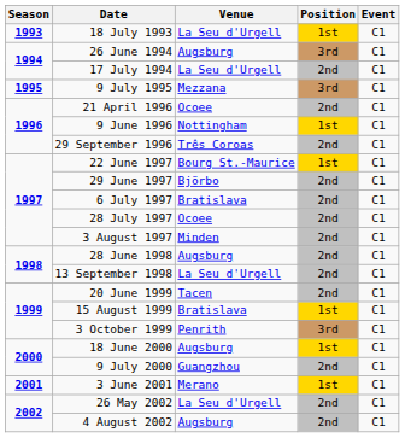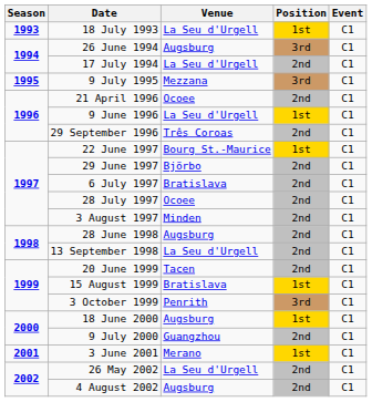9 June 1996 | Venue: Nottingham -> La Seu d'Urgell
